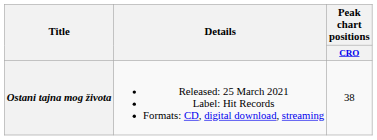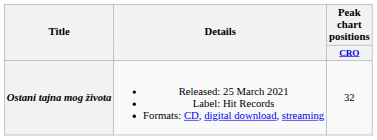Ostani tajna mog života | Peak chart positions / CRO: 38 -> 32
